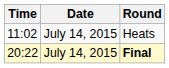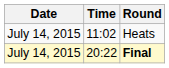columns swapped: Date <-> Time
